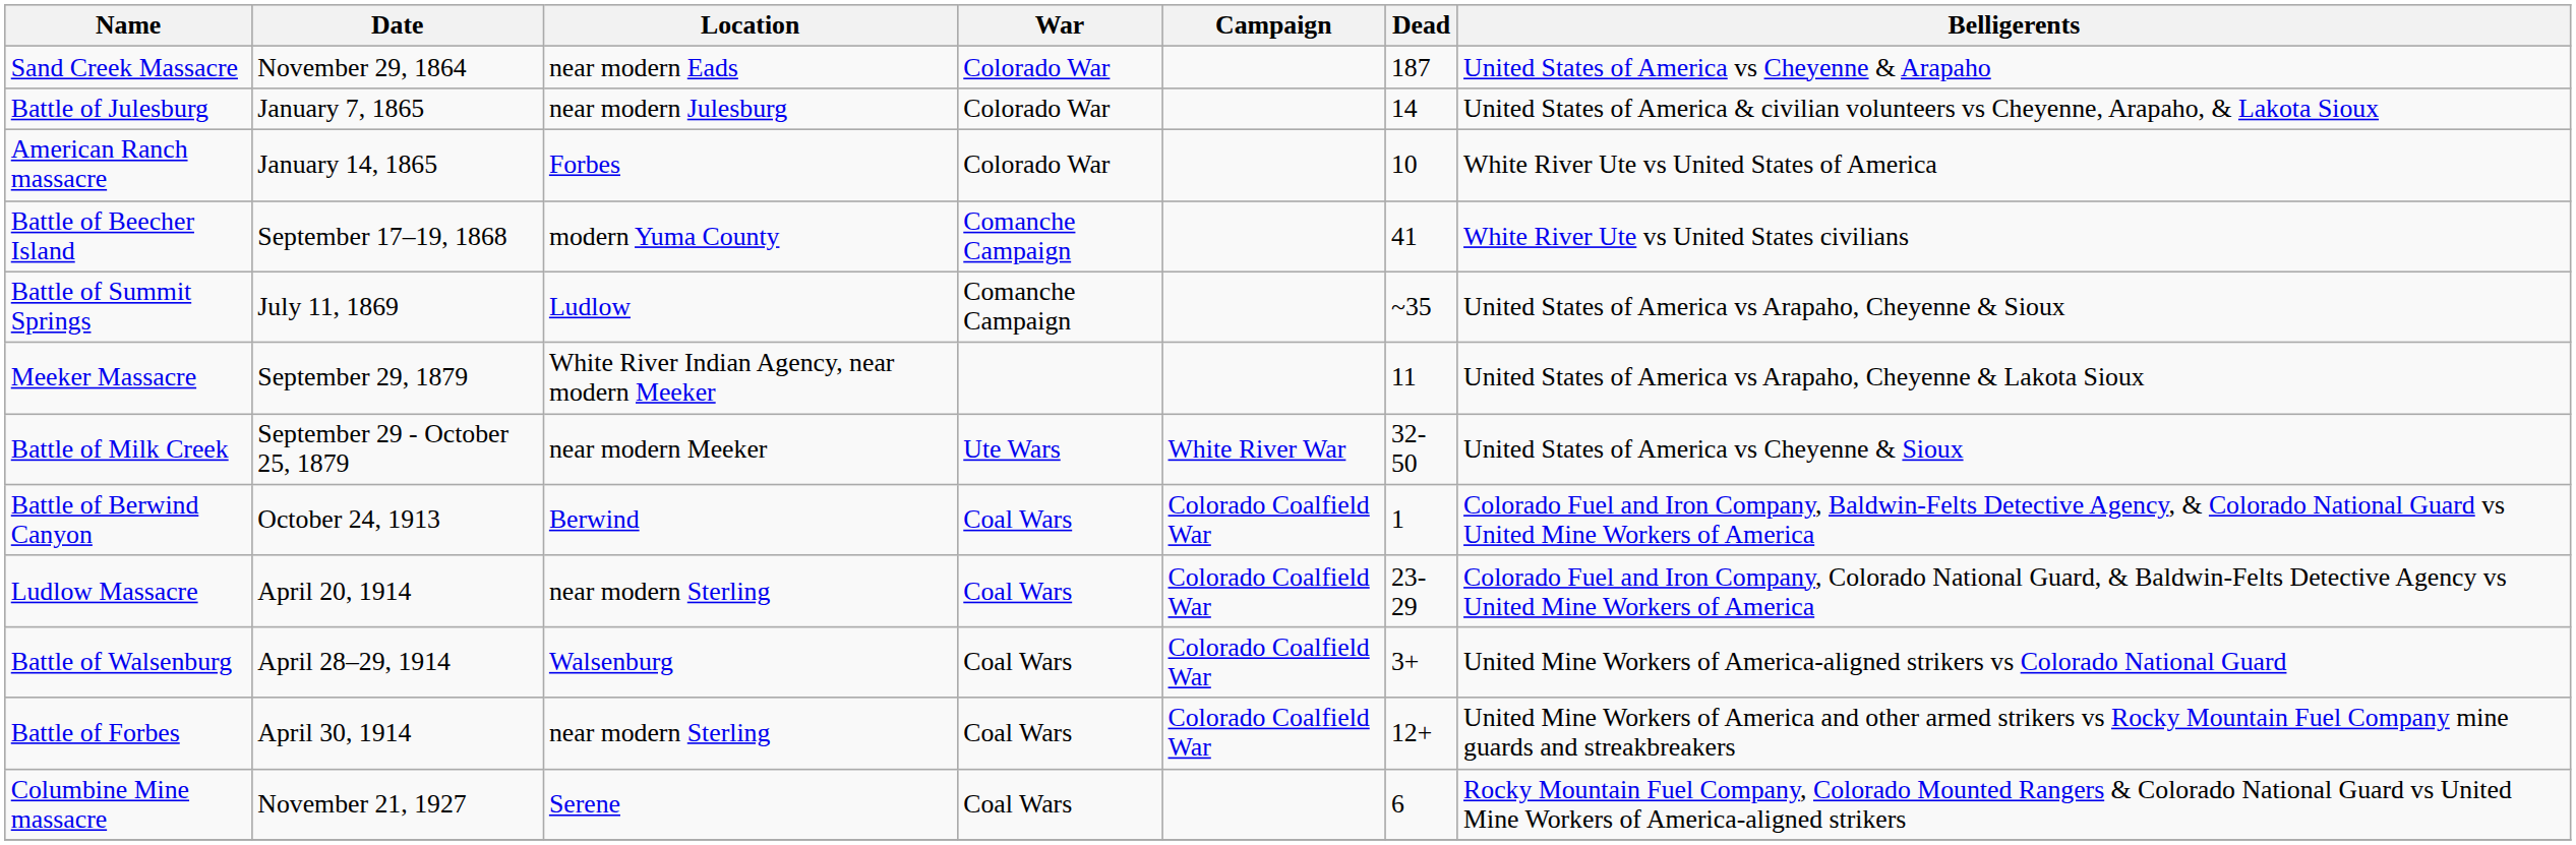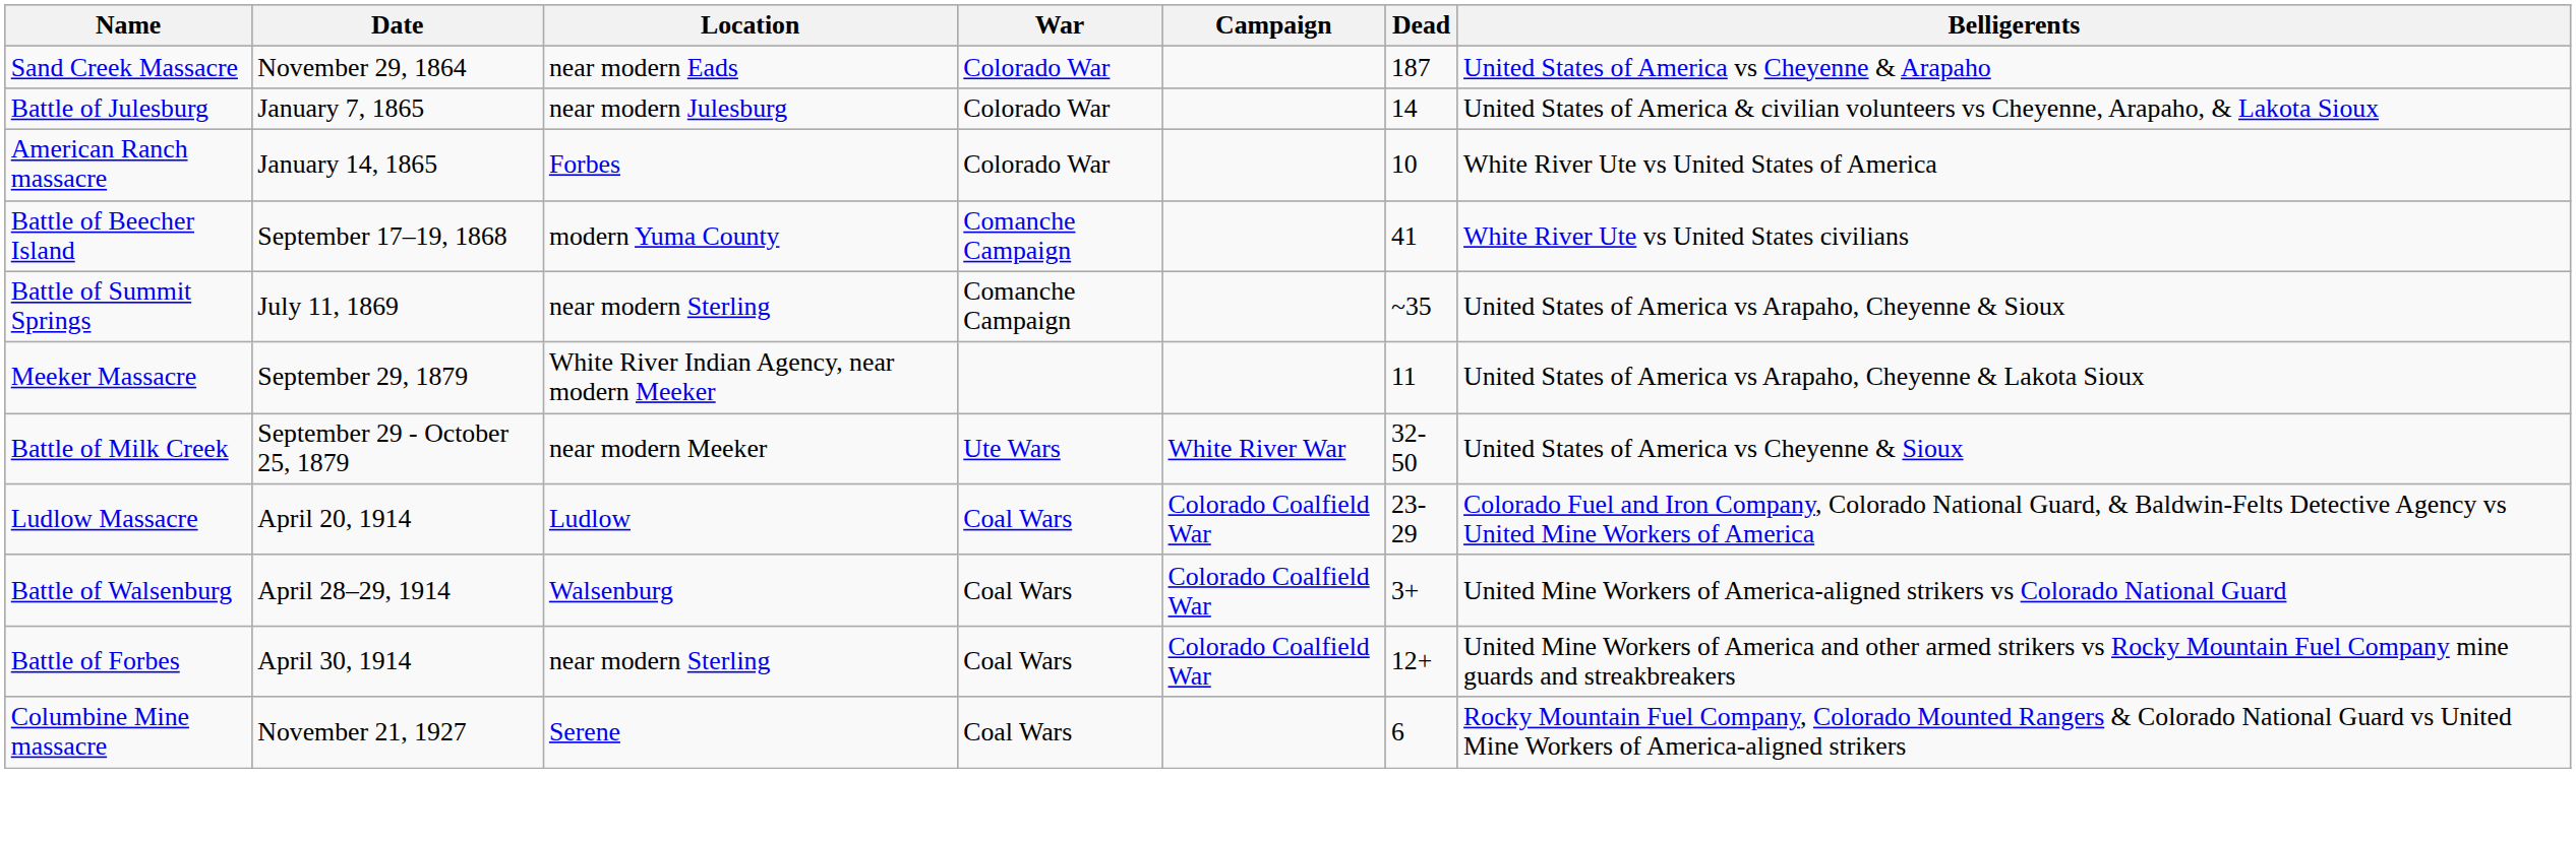Battle of Summit Springs | Location: Ludlow -> near modern Sterling
- row: Battle of Berwind Canyon | October 24, 1913 | Berwind | Coal Wars | Colorado Coalfield War | 1 | Colorado Fuel and Iron Company, Baldwin-Felts Detective Agency, & Colorado National Guard vs United Mine Workers of America
Ludlow Massacre | Location: near modern Sterling -> Ludlow
